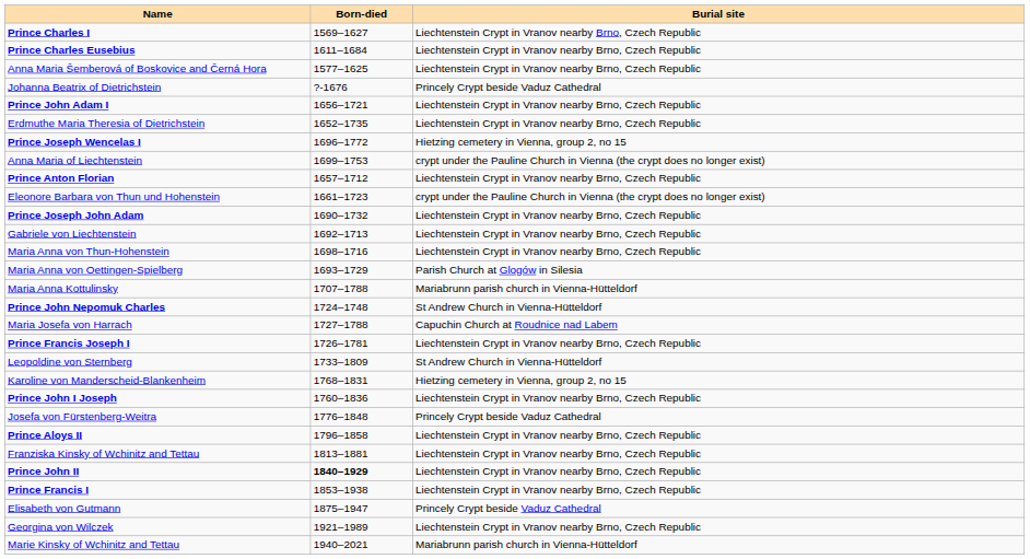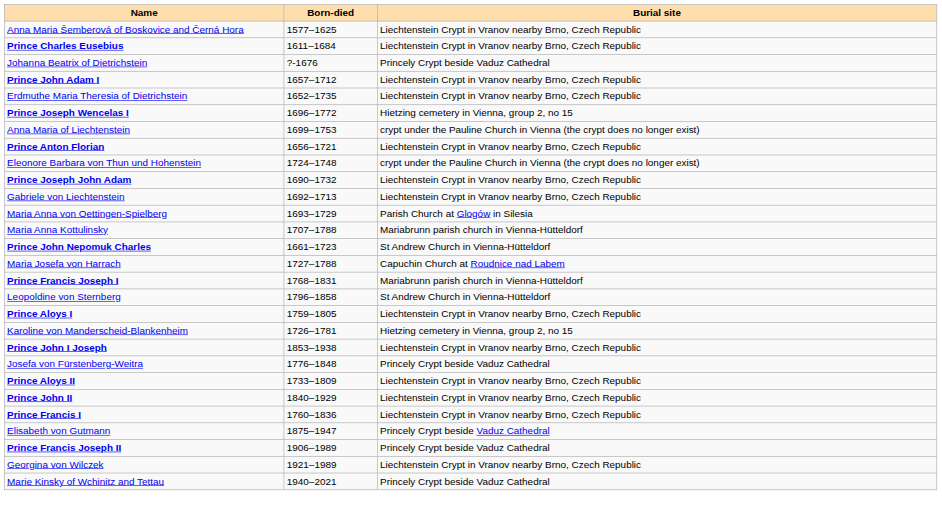- row: Prince Charles I | 1569–1627 | Liechtenstein Crypt in Vranov nearby Brno, Czech Republic
rows swapped: Anna Maria Šemberová of Boskovice and Černá Hora <-> Prince Charles Eusebius
Prince John Adam I | Born-died: 1656–1721 -> 1657–1712
Prince Anton Florian | Born-died: 1657–1712 -> 1656–1721
Eleonore Barbara von Thun und Hohenstein | Born-died: 1661–1723 -> 1724–1748
- row: Maria Anna von Thun-Hohenstein | 1698–1716 | Liechtenstein Crypt in Vranov nearby Brno, Czech Republic
Prince John Nepomuk Charles | Born-died: 1724–1748 -> 1661–1723
Prince Francis Joseph I | Born-died: 1726–1781 -> 1768–1831
Prince Francis Joseph I | Burial site: Liechtenstein Crypt in Vranov nearby Brno, Czech Republic -> Mariabrunn parish church in Vienna-Hütteldorf
Leopoldine von Sternberg | Born-died: 1733–1809 -> 1796–1858
+ row: Prince Aloys I | 1759–1805 | Liechtenstein Crypt in Vranov nearby Brno, Czech Republic
Karoline von Manderscheid-Blankenheim | Born-died: 1768–1831 -> 1726–1781
Prince John I Joseph | Born-died: 1760–1836 -> 1853–1938
Prince Aloys II | Born-died: 1796–1858 -> 1733–1809
- row: Franziska Kinsky of Wchinitz and Tettau | 1813–1881 | Liechtenstein Crypt in Vranov nearby Brno, Czech Republic
Prince John II | Born-died: bold -> normal
Prince Francis I | Born-died: 1853–1938 -> 1760–1836
+ row: Prince Francis Joseph II | 1906–1989 | Princely Crypt beside Vaduz Cathedral
Marie Kinsky of Wchinitz and Tettau | Burial site: Mariabrunn parish church in Vienna-Hütteldorf -> Princely Crypt beside Vaduz Cathedral
